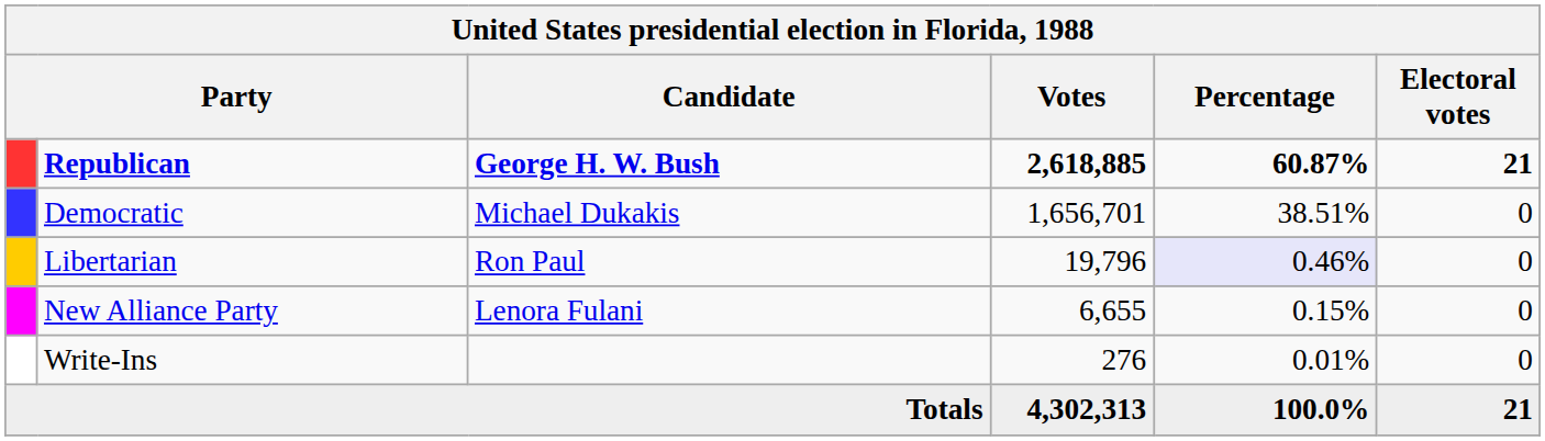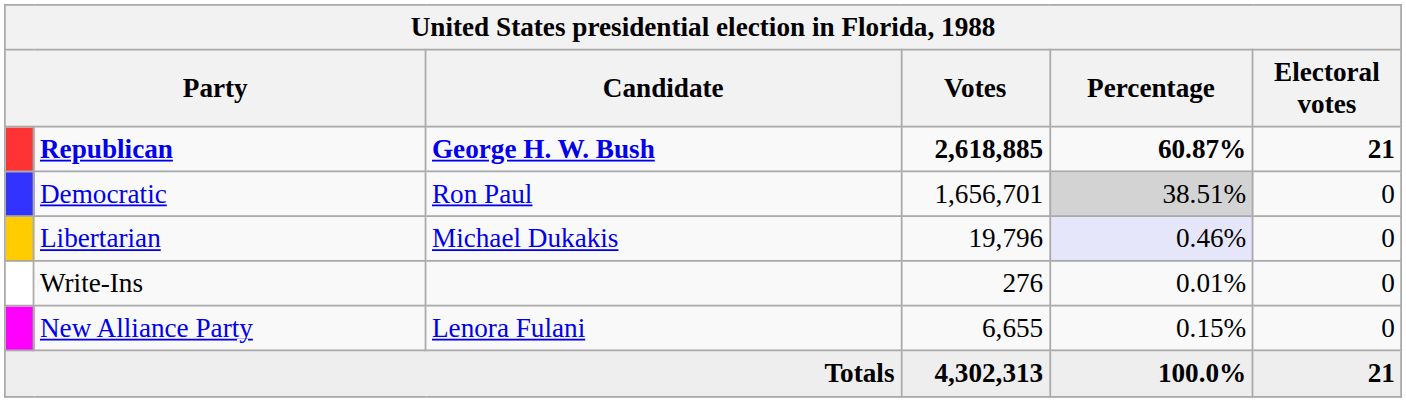Democratic | Candidate: Michael Dukakis -> Ron Paul
Democratic | Percentage: no background -> lightgrey background
Libertarian | Candidate: Ron Paul -> Michael Dukakis
rows swapped: New Alliance Party <-> Write-Ins
